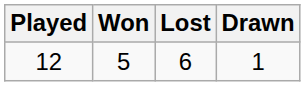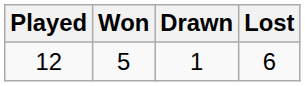columns swapped: Drawn <-> Lost
